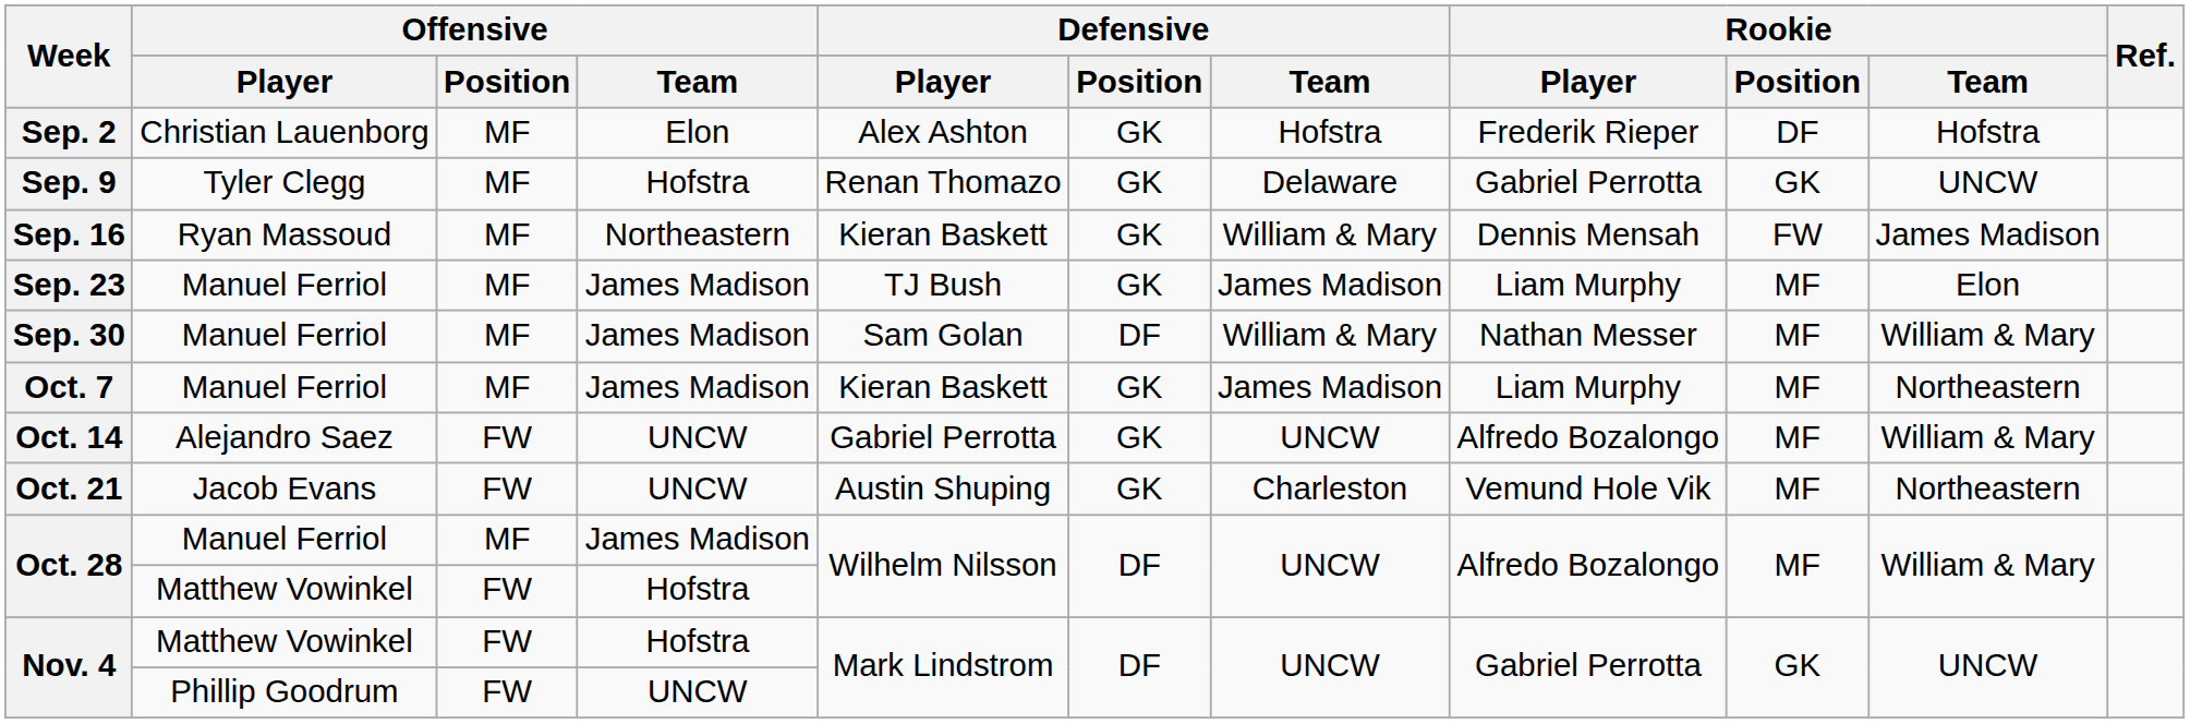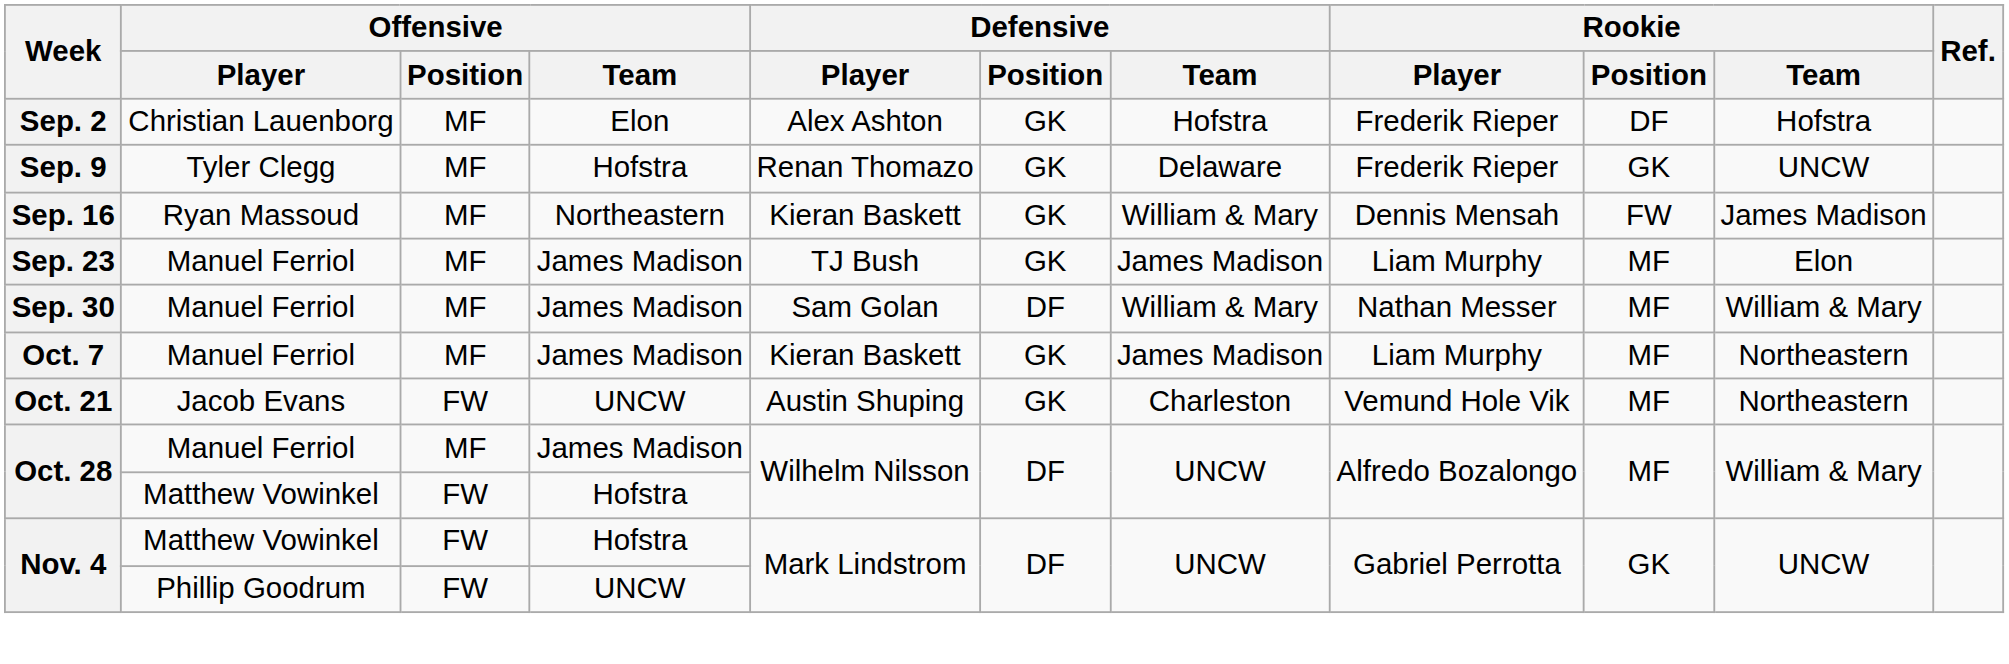Sep. 9 | Rookie / Player: Gabriel Perrotta -> Frederik Rieper
- row: Oct. 14 | Alejandro Saez | FW | UNCW | Gabriel Perrotta | GK | UNCW | Alfredo Bozalongo | MF | William & Mary
